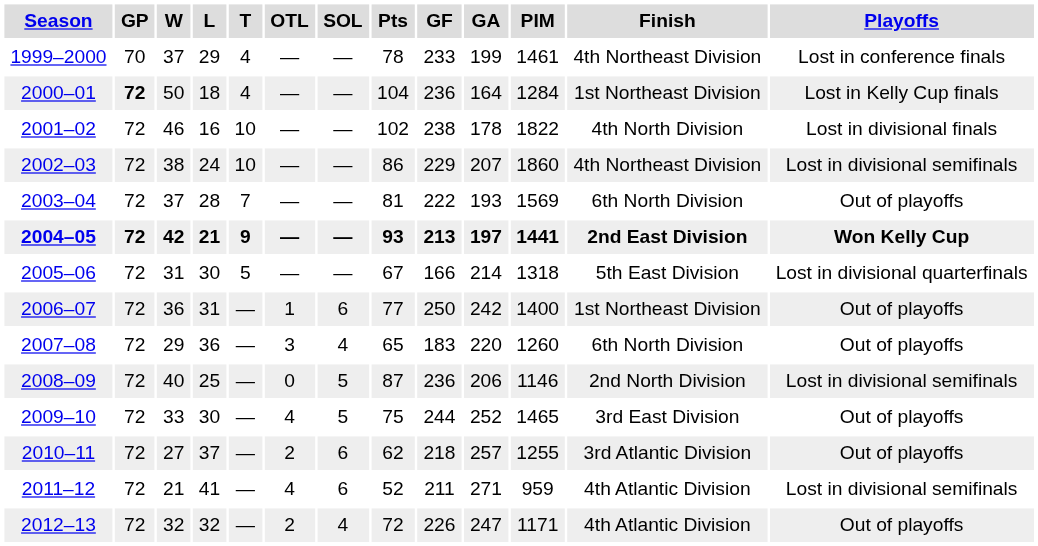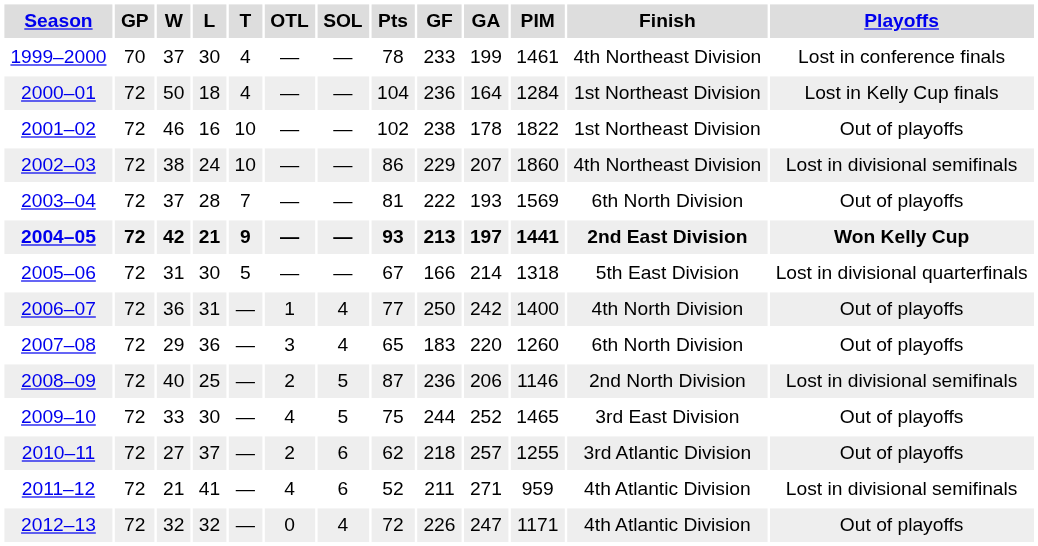1999–2000 | L: 29 -> 30
2000–01 | GP: bold -> normal
2001–02 | Finish: 4th North Division -> 1st Northeast Division
2001–02 | Playoffs: Lost in divisional finals -> Out of playoffs
2006–07 | SOL: 6 -> 4
2006–07 | Finish: 1st Northeast Division -> 4th North Division
2008–09 | OTL: 0 -> 2
2012–13 | OTL: 2 -> 0
